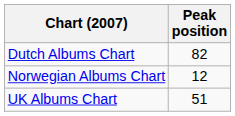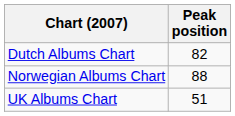Norwegian Albums Chart | Peak position: 12 -> 88
